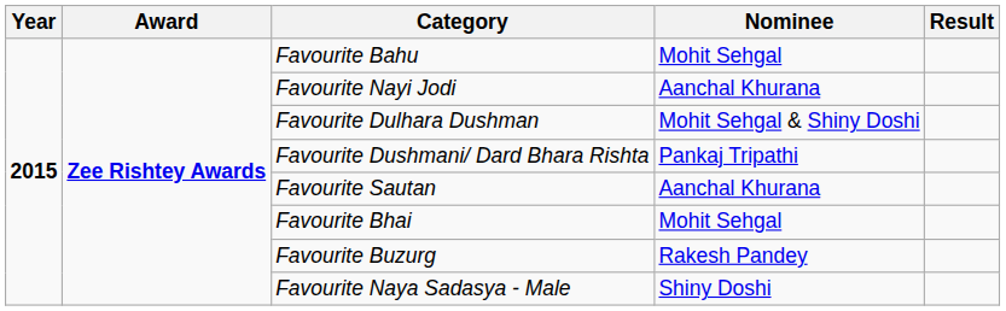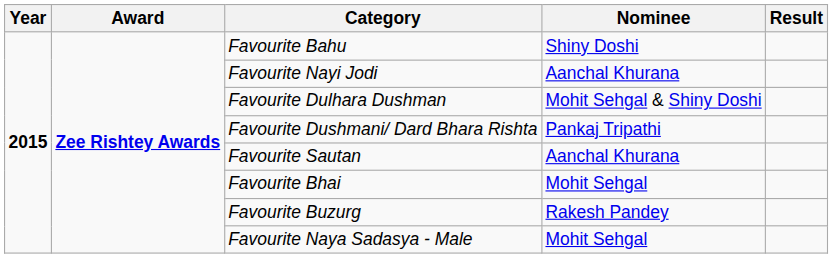Favourite Bahu | Nominee: Mohit Sehgal -> Shiny Doshi
Favourite Naya Sadasya - Male | Nominee: Shiny Doshi -> Mohit Sehgal
